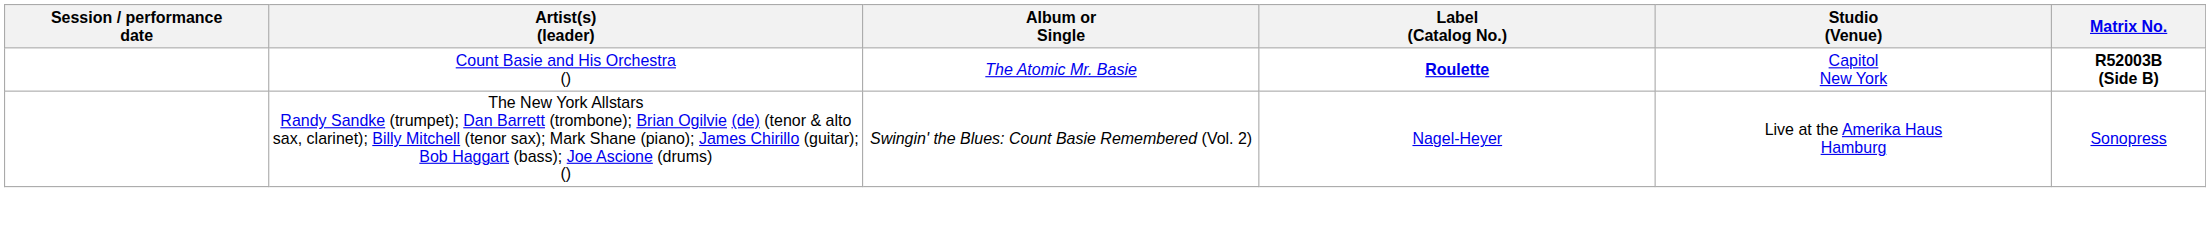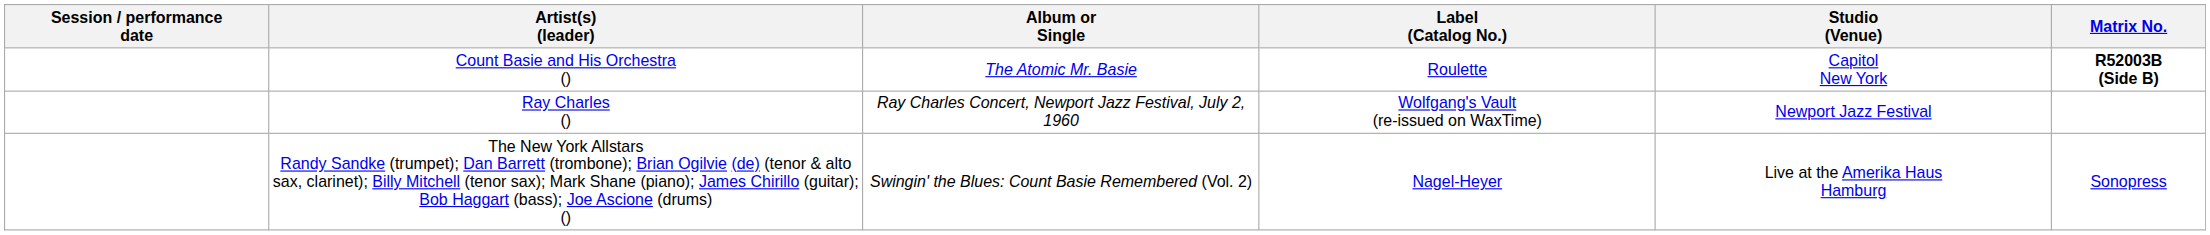Count Basie and His Orchestra () | Label (Catalog No.): bold -> normal
+ row: Ray Charles () | Ray Charles Concert, Newport Jazz Festival, July 2, 1960 | Wolfgang's Vault (re-issued on WaxTime) | Newport Jazz Festival
